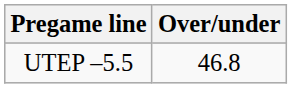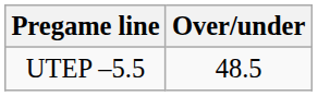UTEP –5.5 | Over/under: 46.8 -> 48.5
